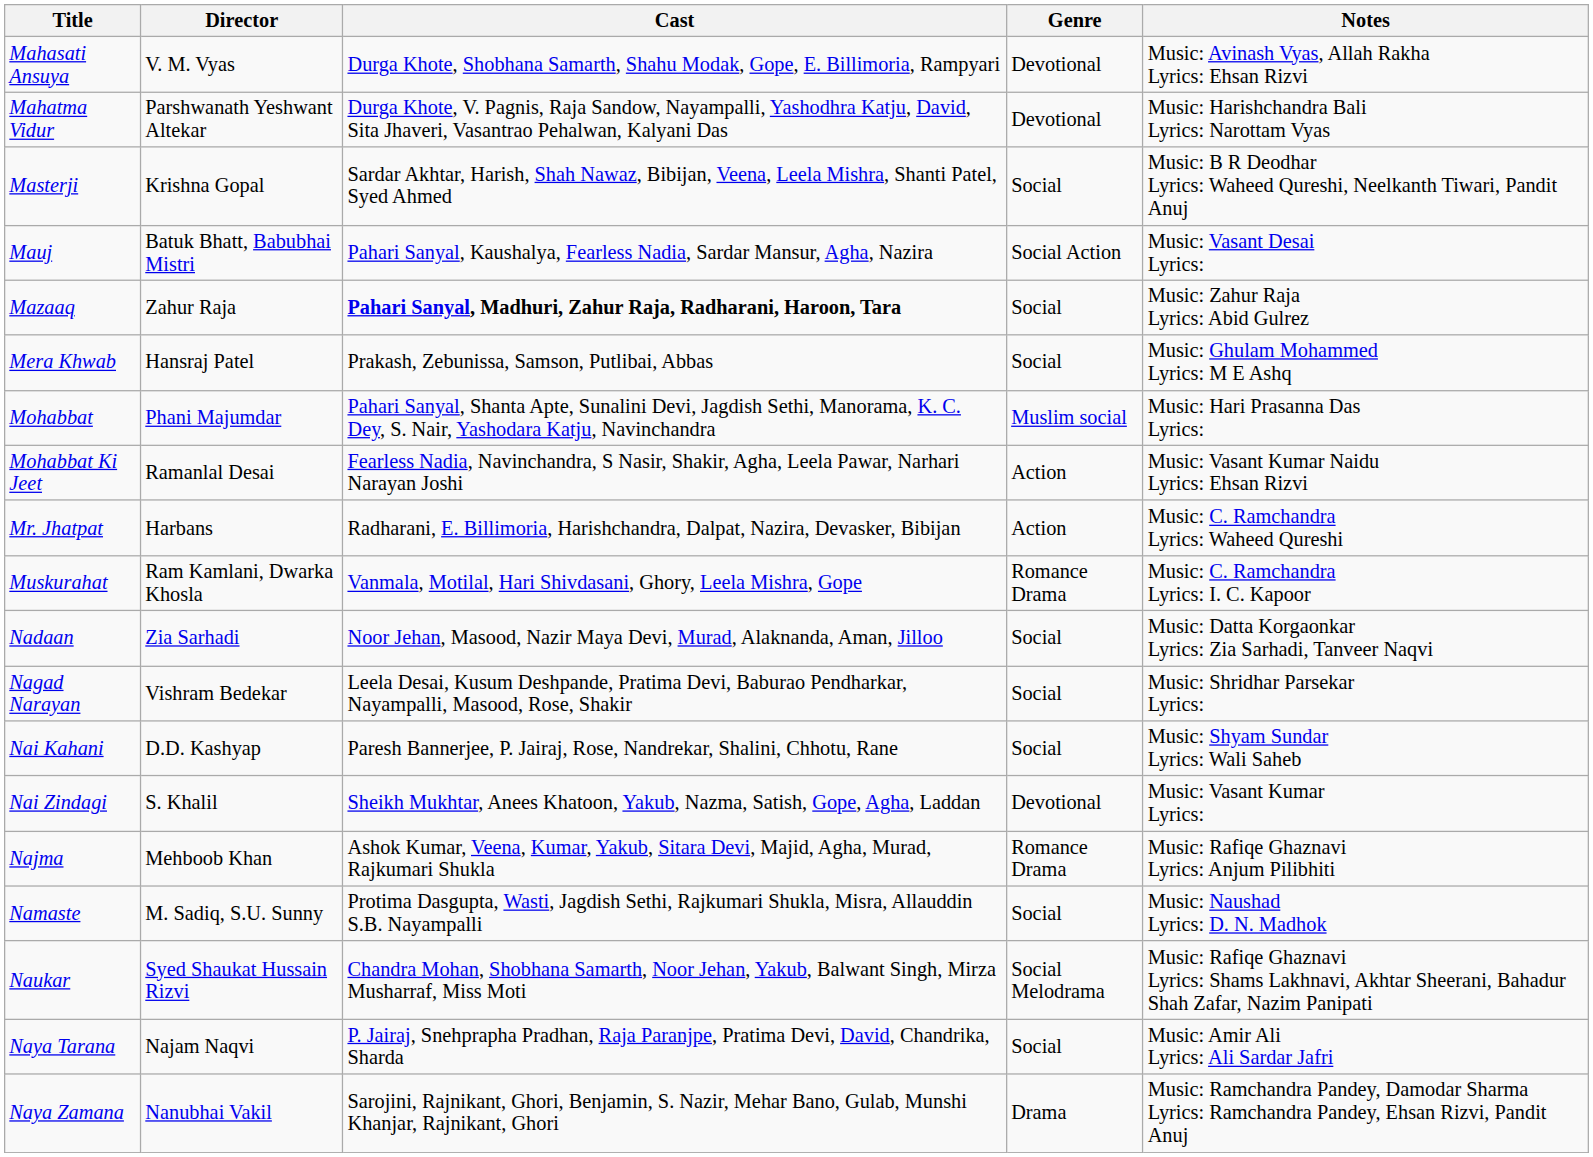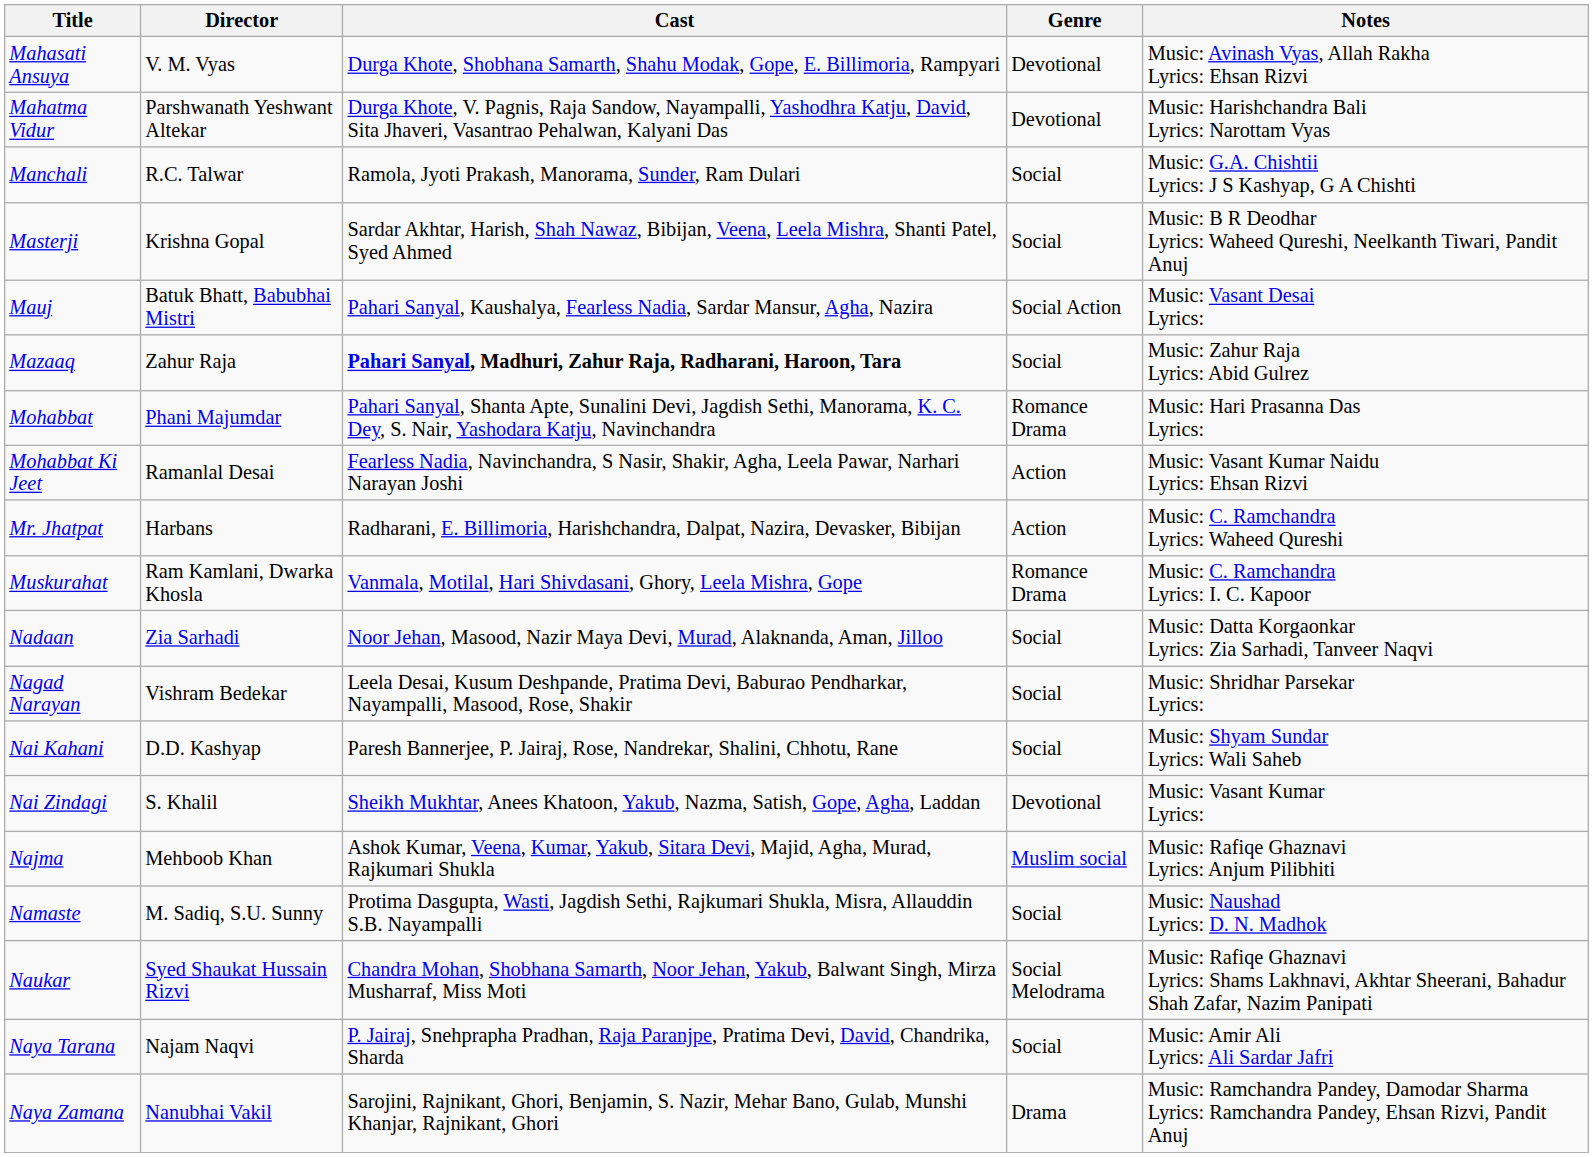+ row: Manchali | R.C. Talwar | Ramola, Jyoti Prakash, Manorama, Sunder, Ram Dulari | Social | Music: G.A. Chishtii Lyrics: J S Kashyap, G A Chishti
- row: Mera Khwab | Hansraj Patel | Prakash, Zebunissa, Samson, Putlibai, Abbas | Social | Music: Ghulam Mohammed Lyrics: M E Ashq
Mohabbat | Genre: Muslim social -> Romance Drama
Najma | Genre: Romance Drama -> Muslim social
